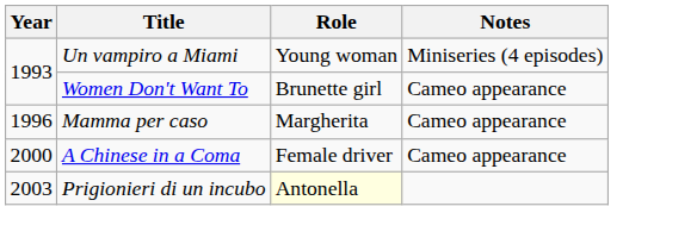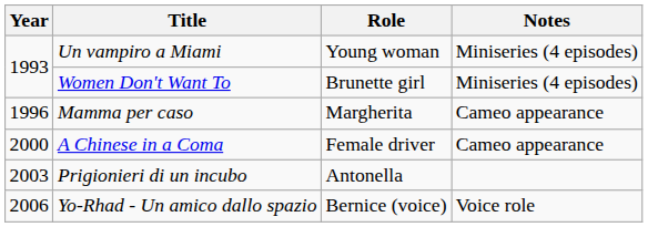Women Don't Want To | Notes: Cameo appearance -> Miniseries (4 episodes)
Prigionieri di un incubo | Role: lightyellow background -> no background
+ row: 2006 | Yo-Rhad - Un amico dallo spazio | Bernice (voice) | Voice role
